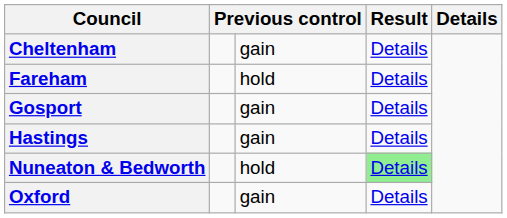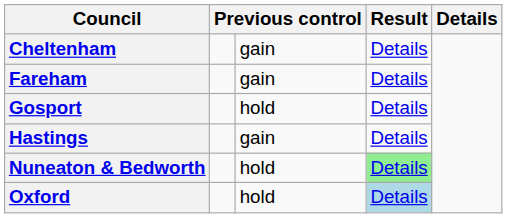Fareham | column 3: hold -> gain
Gosport | column 3: gain -> hold
Oxford | column 3: gain -> hold
Oxford | column 4: no background -> lightblue background
